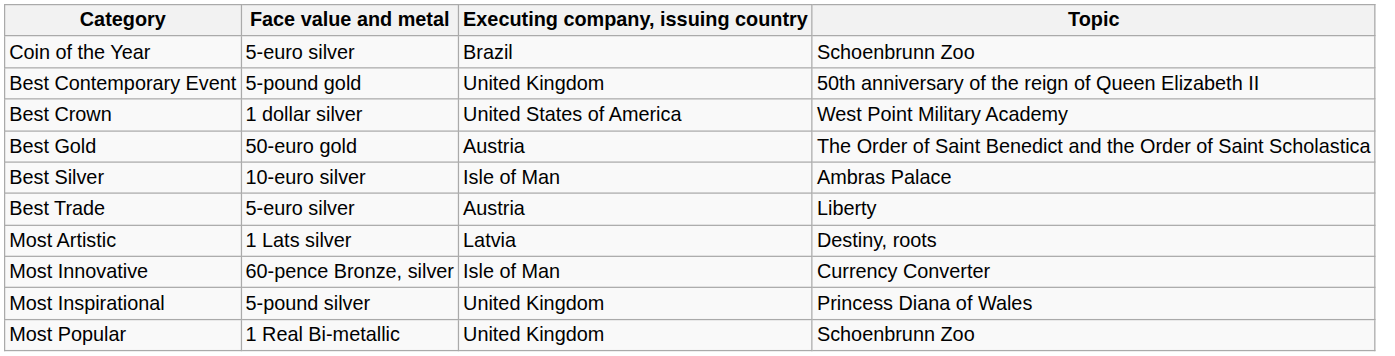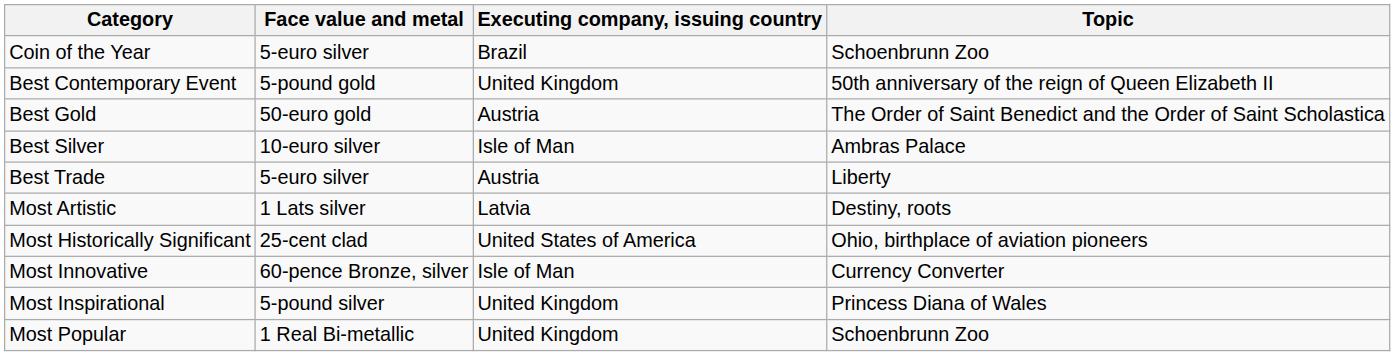- row: Best Crown | 1 dollar silver | United States of America | West Point Military Academy
+ row: Most Historically Significant | 25-cent clad | United States of America | Ohio, birthplace of aviation pioneers
